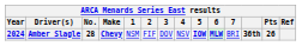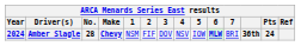Amber Slagle | 5: bold -> normal
Amber Slagle | Pts: 26 -> 24
